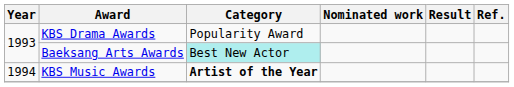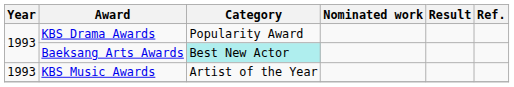KBS Music Awards | Year: 1994 -> 1993
KBS Music Awards | Category: bold -> normal
